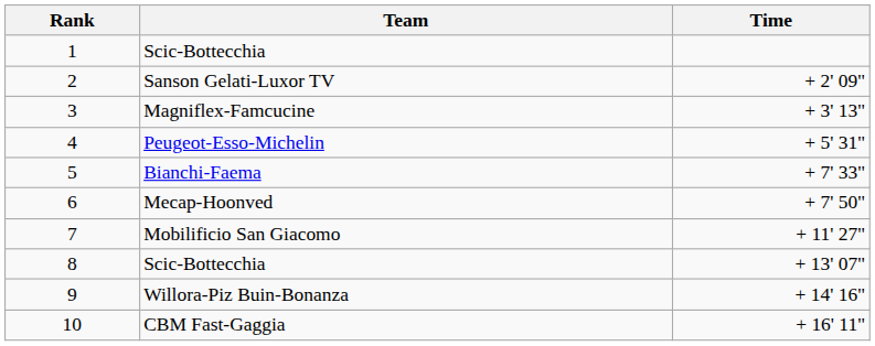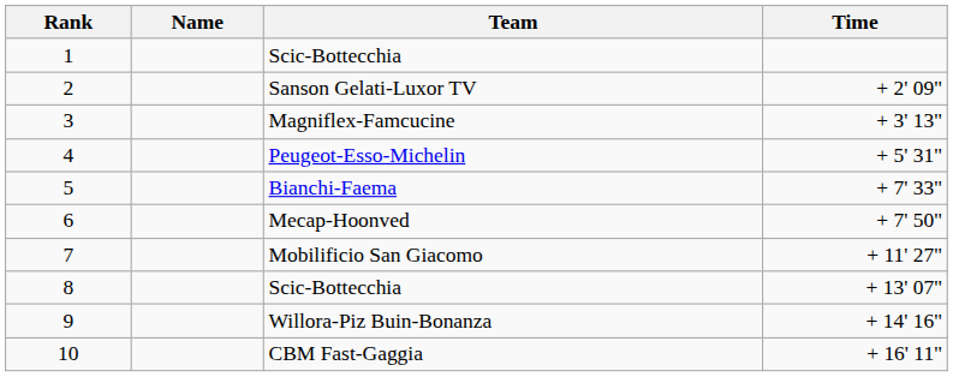+ column: Name
